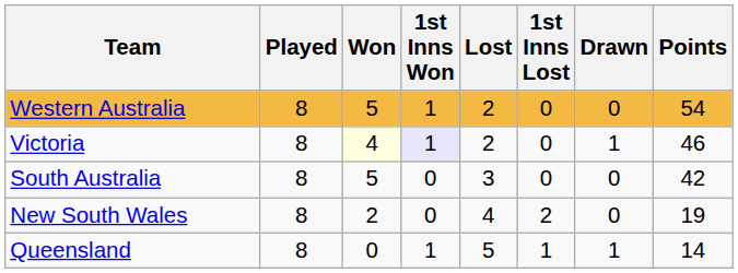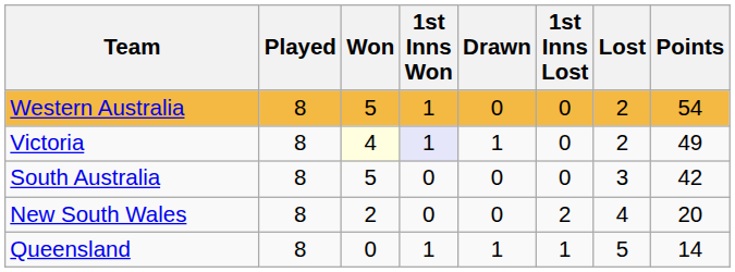columns swapped: Drawn <-> Lost
Victoria | Points: 46 -> 49
New South Wales | Points: 19 -> 20
